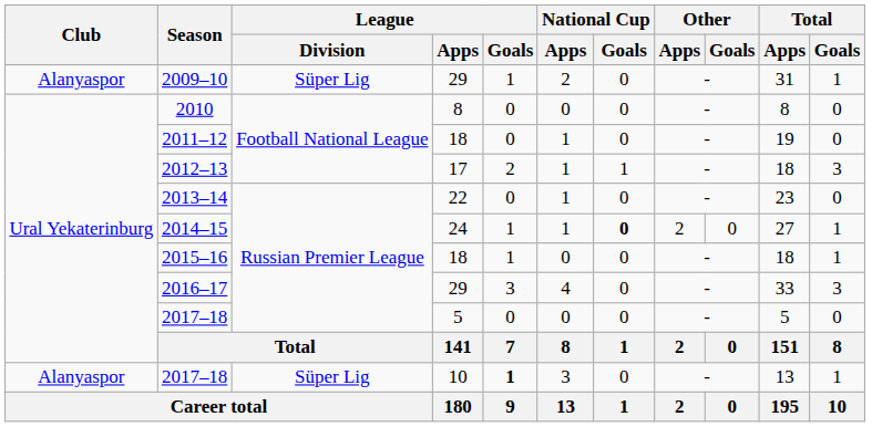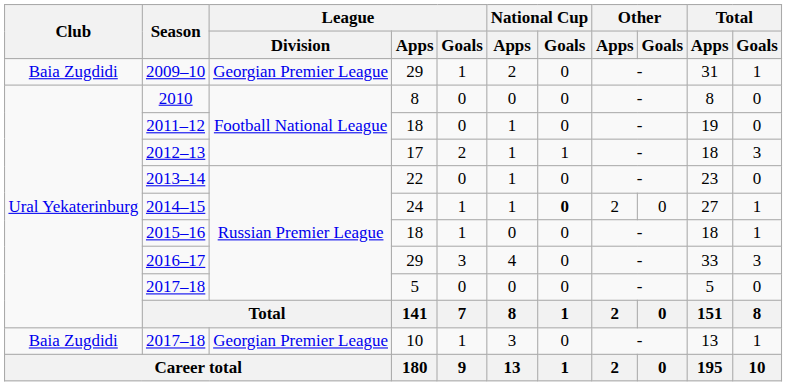2009–10 | Club: Alanyaspor -> Baia Zugdidi
2009–10 | League / Division: Süper Lig -> Georgian Premier League
2017–18 / 10 | Club: Alanyaspor -> Baia Zugdidi
2017–18 / 10 | League / Division: Süper Lig -> Georgian Premier League
2017–18 / 10 | League / Goals: bold -> normal
